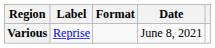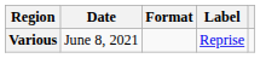columns swapped: Date <-> Label
